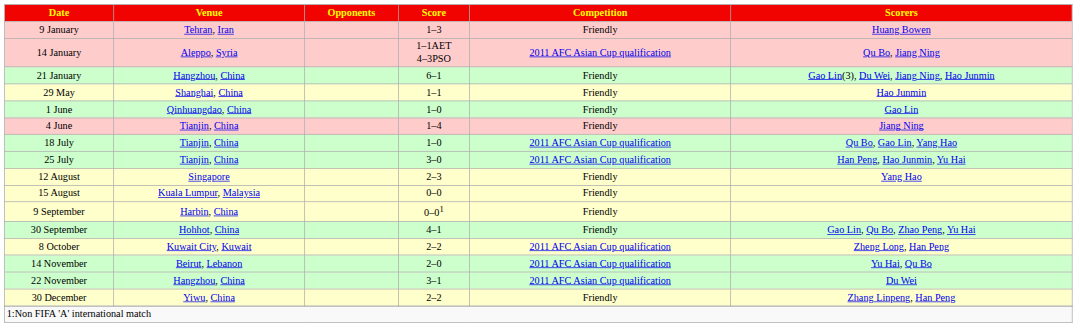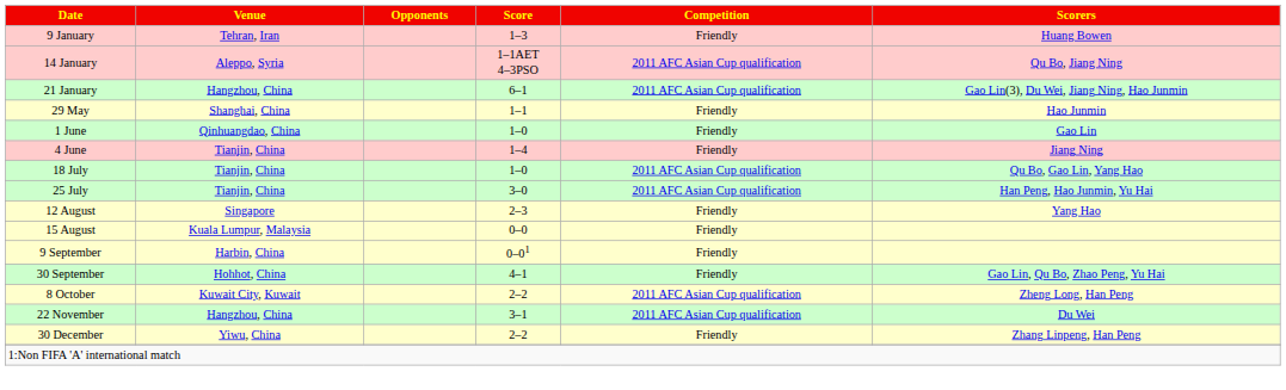21 January | Competition: Friendly -> 2011 AFC Asian Cup qualification
- row: 14 November | Beirut, Lebanon | 2–0 | 2011 AFC Asian Cup qualification | Yu Hai, Qu Bo
